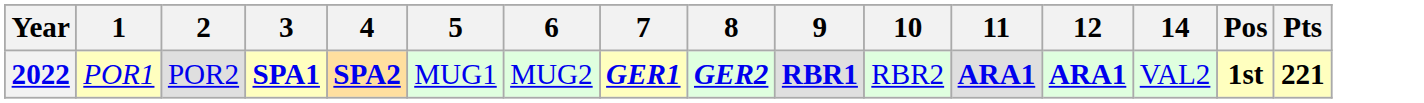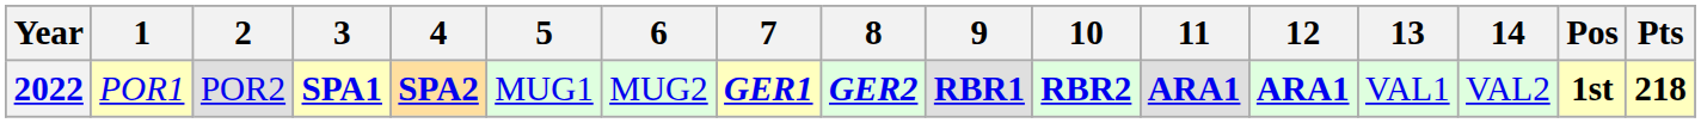+ column: 13 | VAL1
2022 | 10: normal -> bold
2022 | Pts: 221 -> 218
